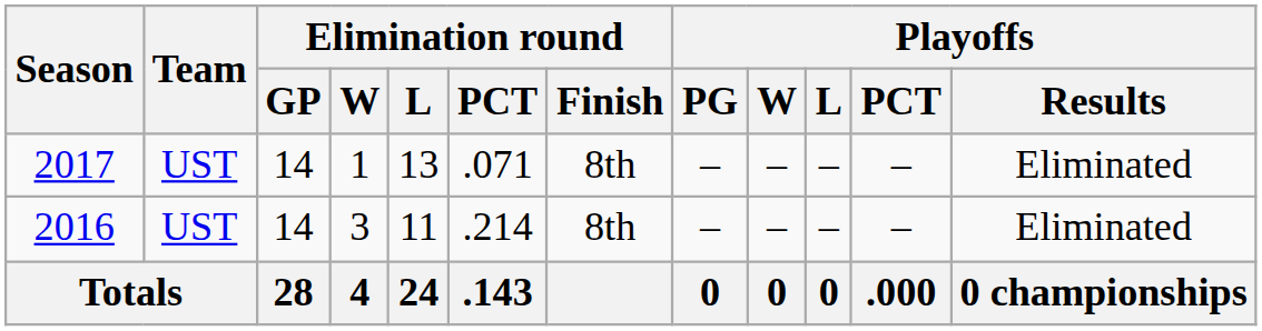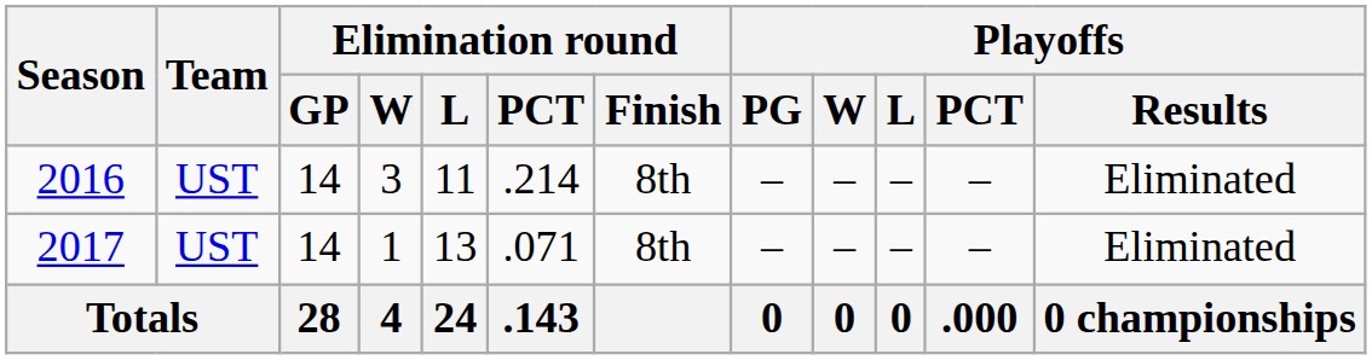rows swapped: 2016 <-> 2017
